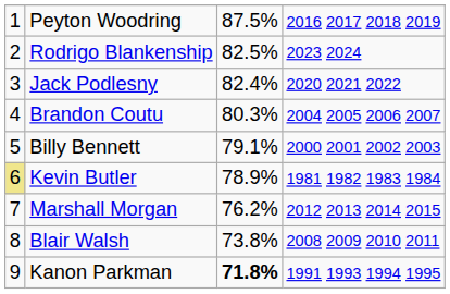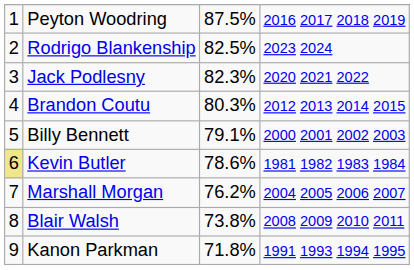Jack Podlesny | column 3: 82.4% -> 82.3%
Brandon Coutu | column 4: 2004 2005 2006 2007 -> 2012 2013 2014 2015
Kevin Butler | column 3: 78.9% -> 78.6%
Marshall Morgan | column 4: 2012 2013 2014 2015 -> 2004 2005 2006 2007
Kanon Parkman | column 3: bold -> normal
